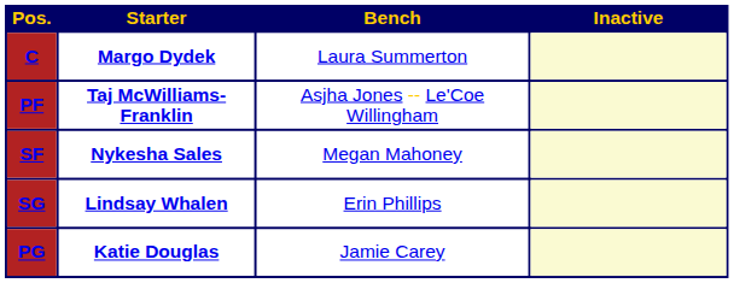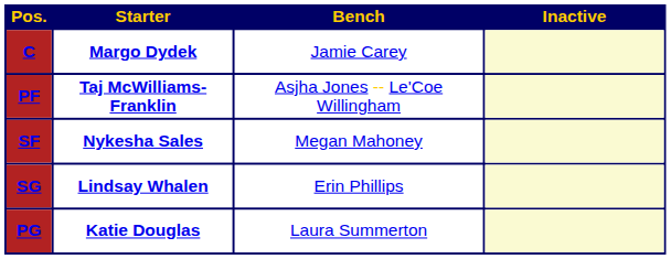C | Bench: Laura Summerton -> Jamie Carey
PG | Bench: Jamie Carey -> Laura Summerton
